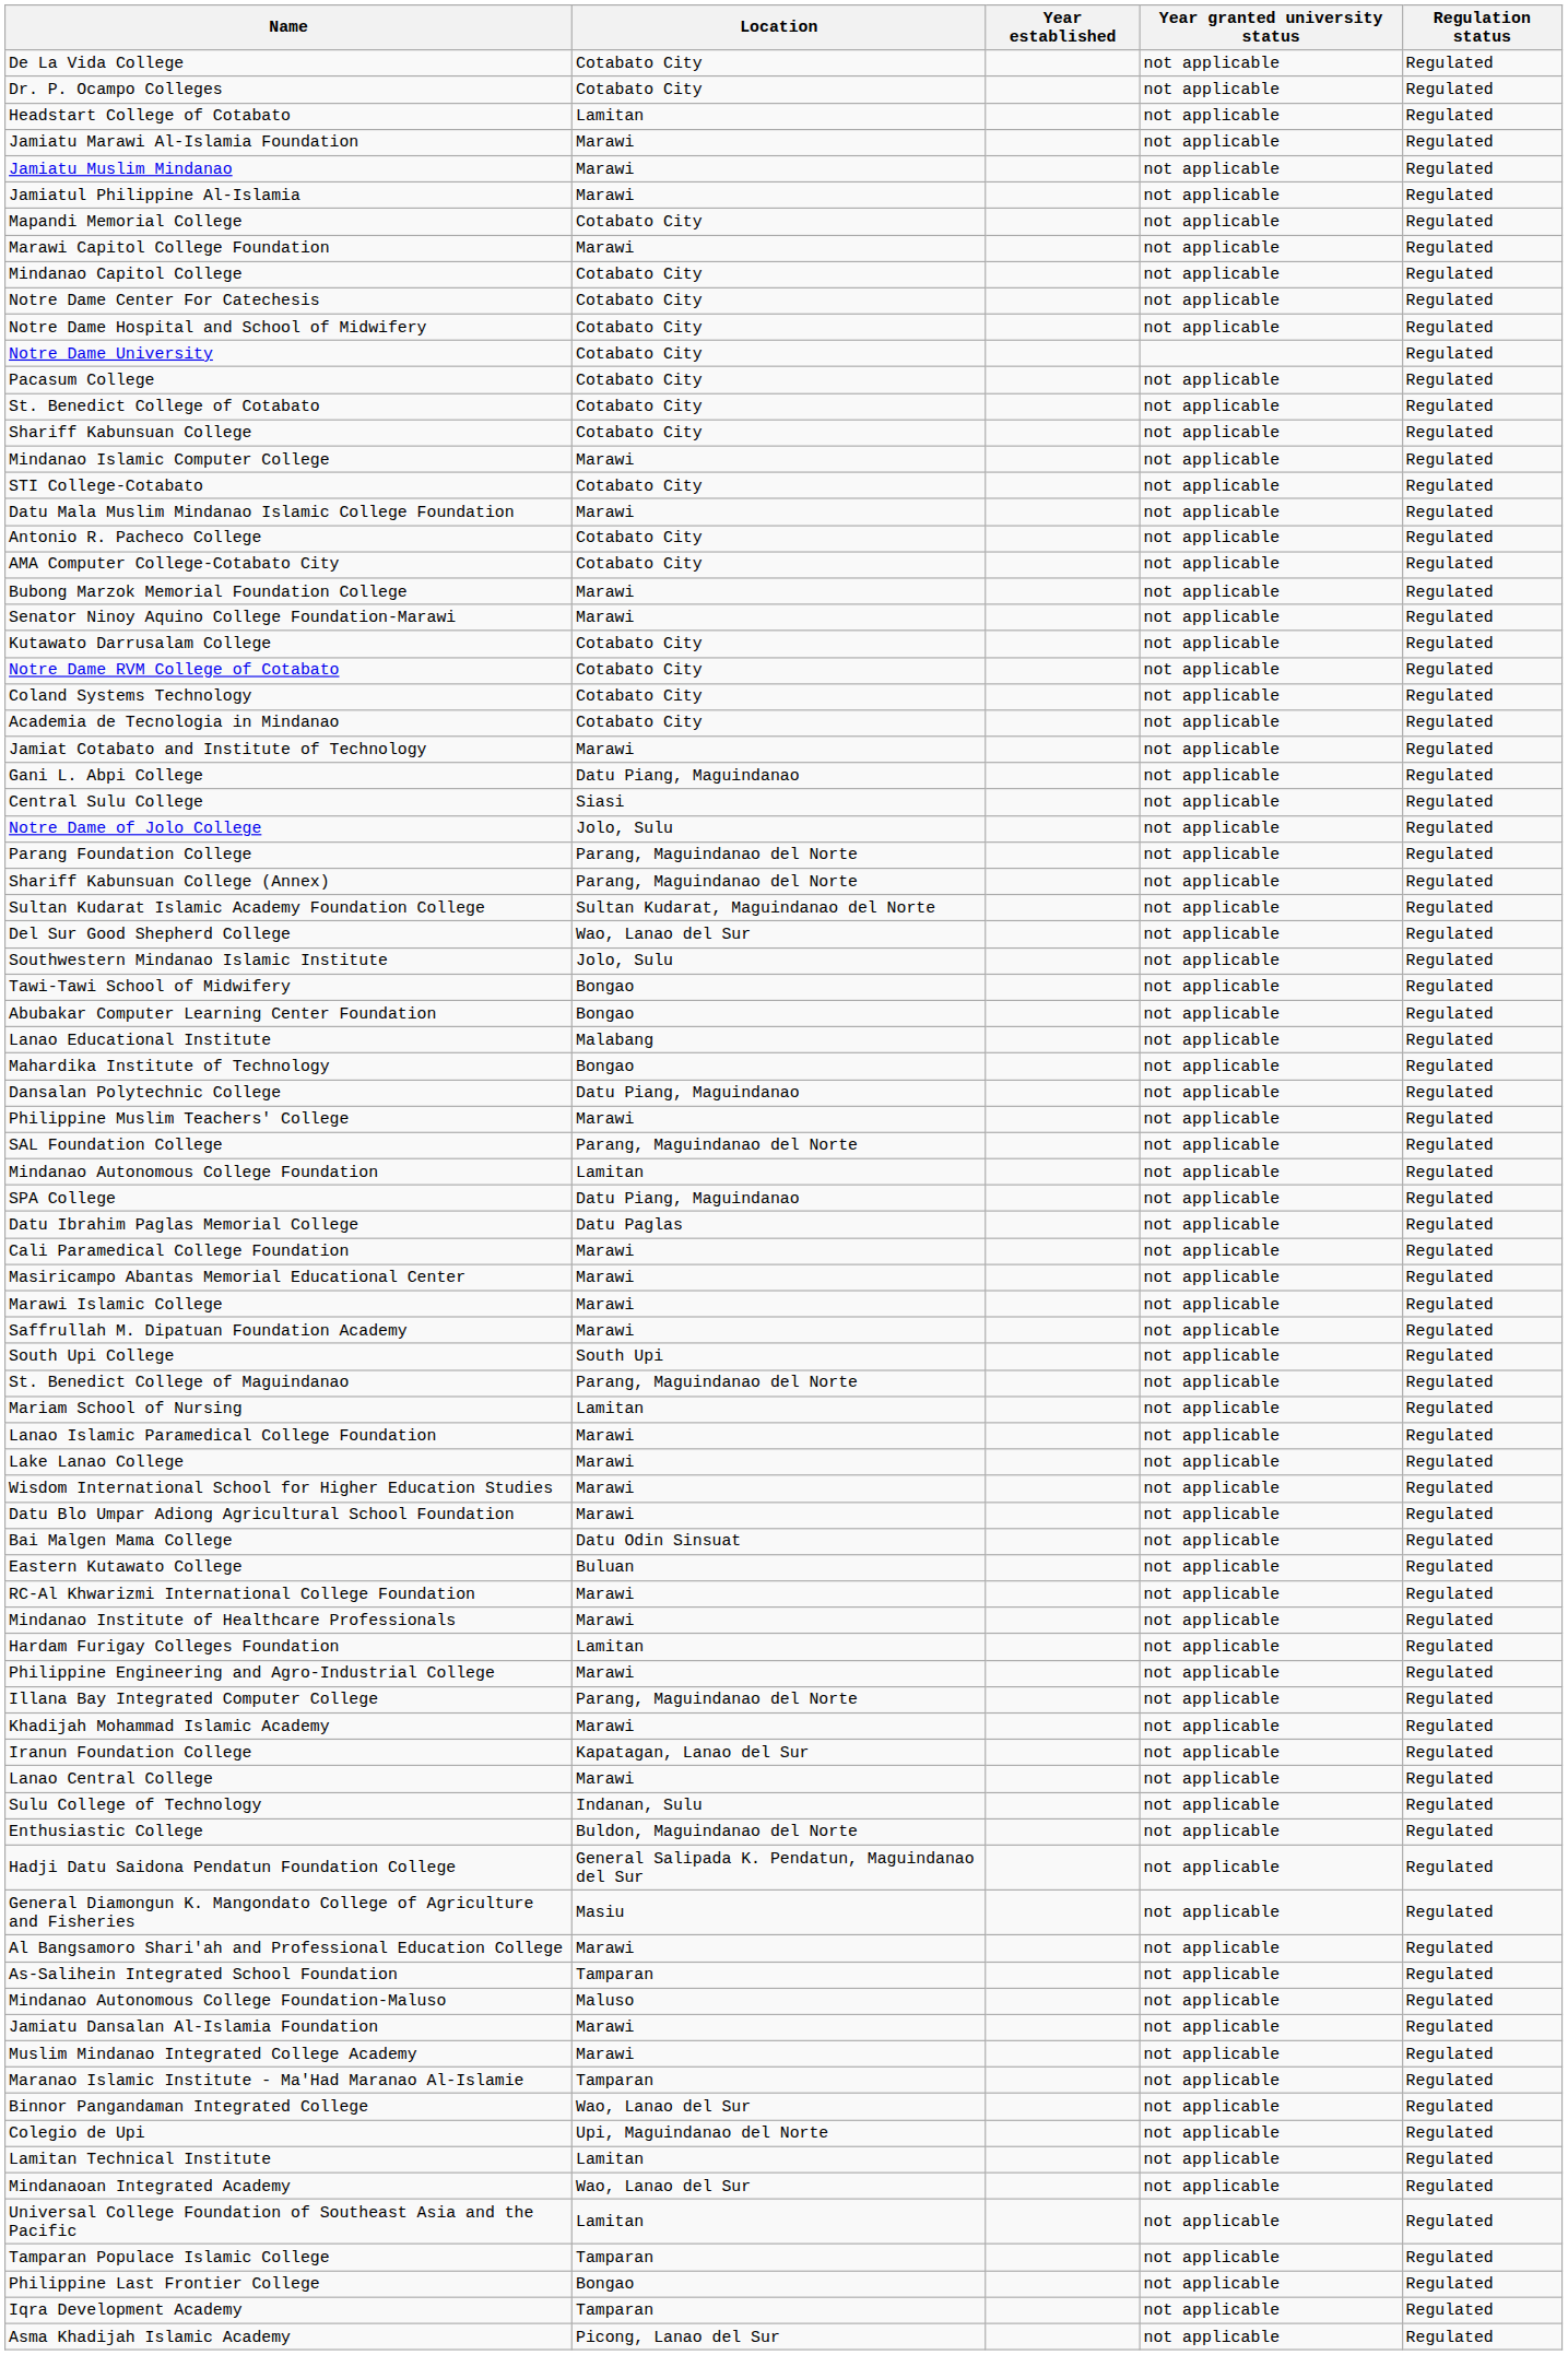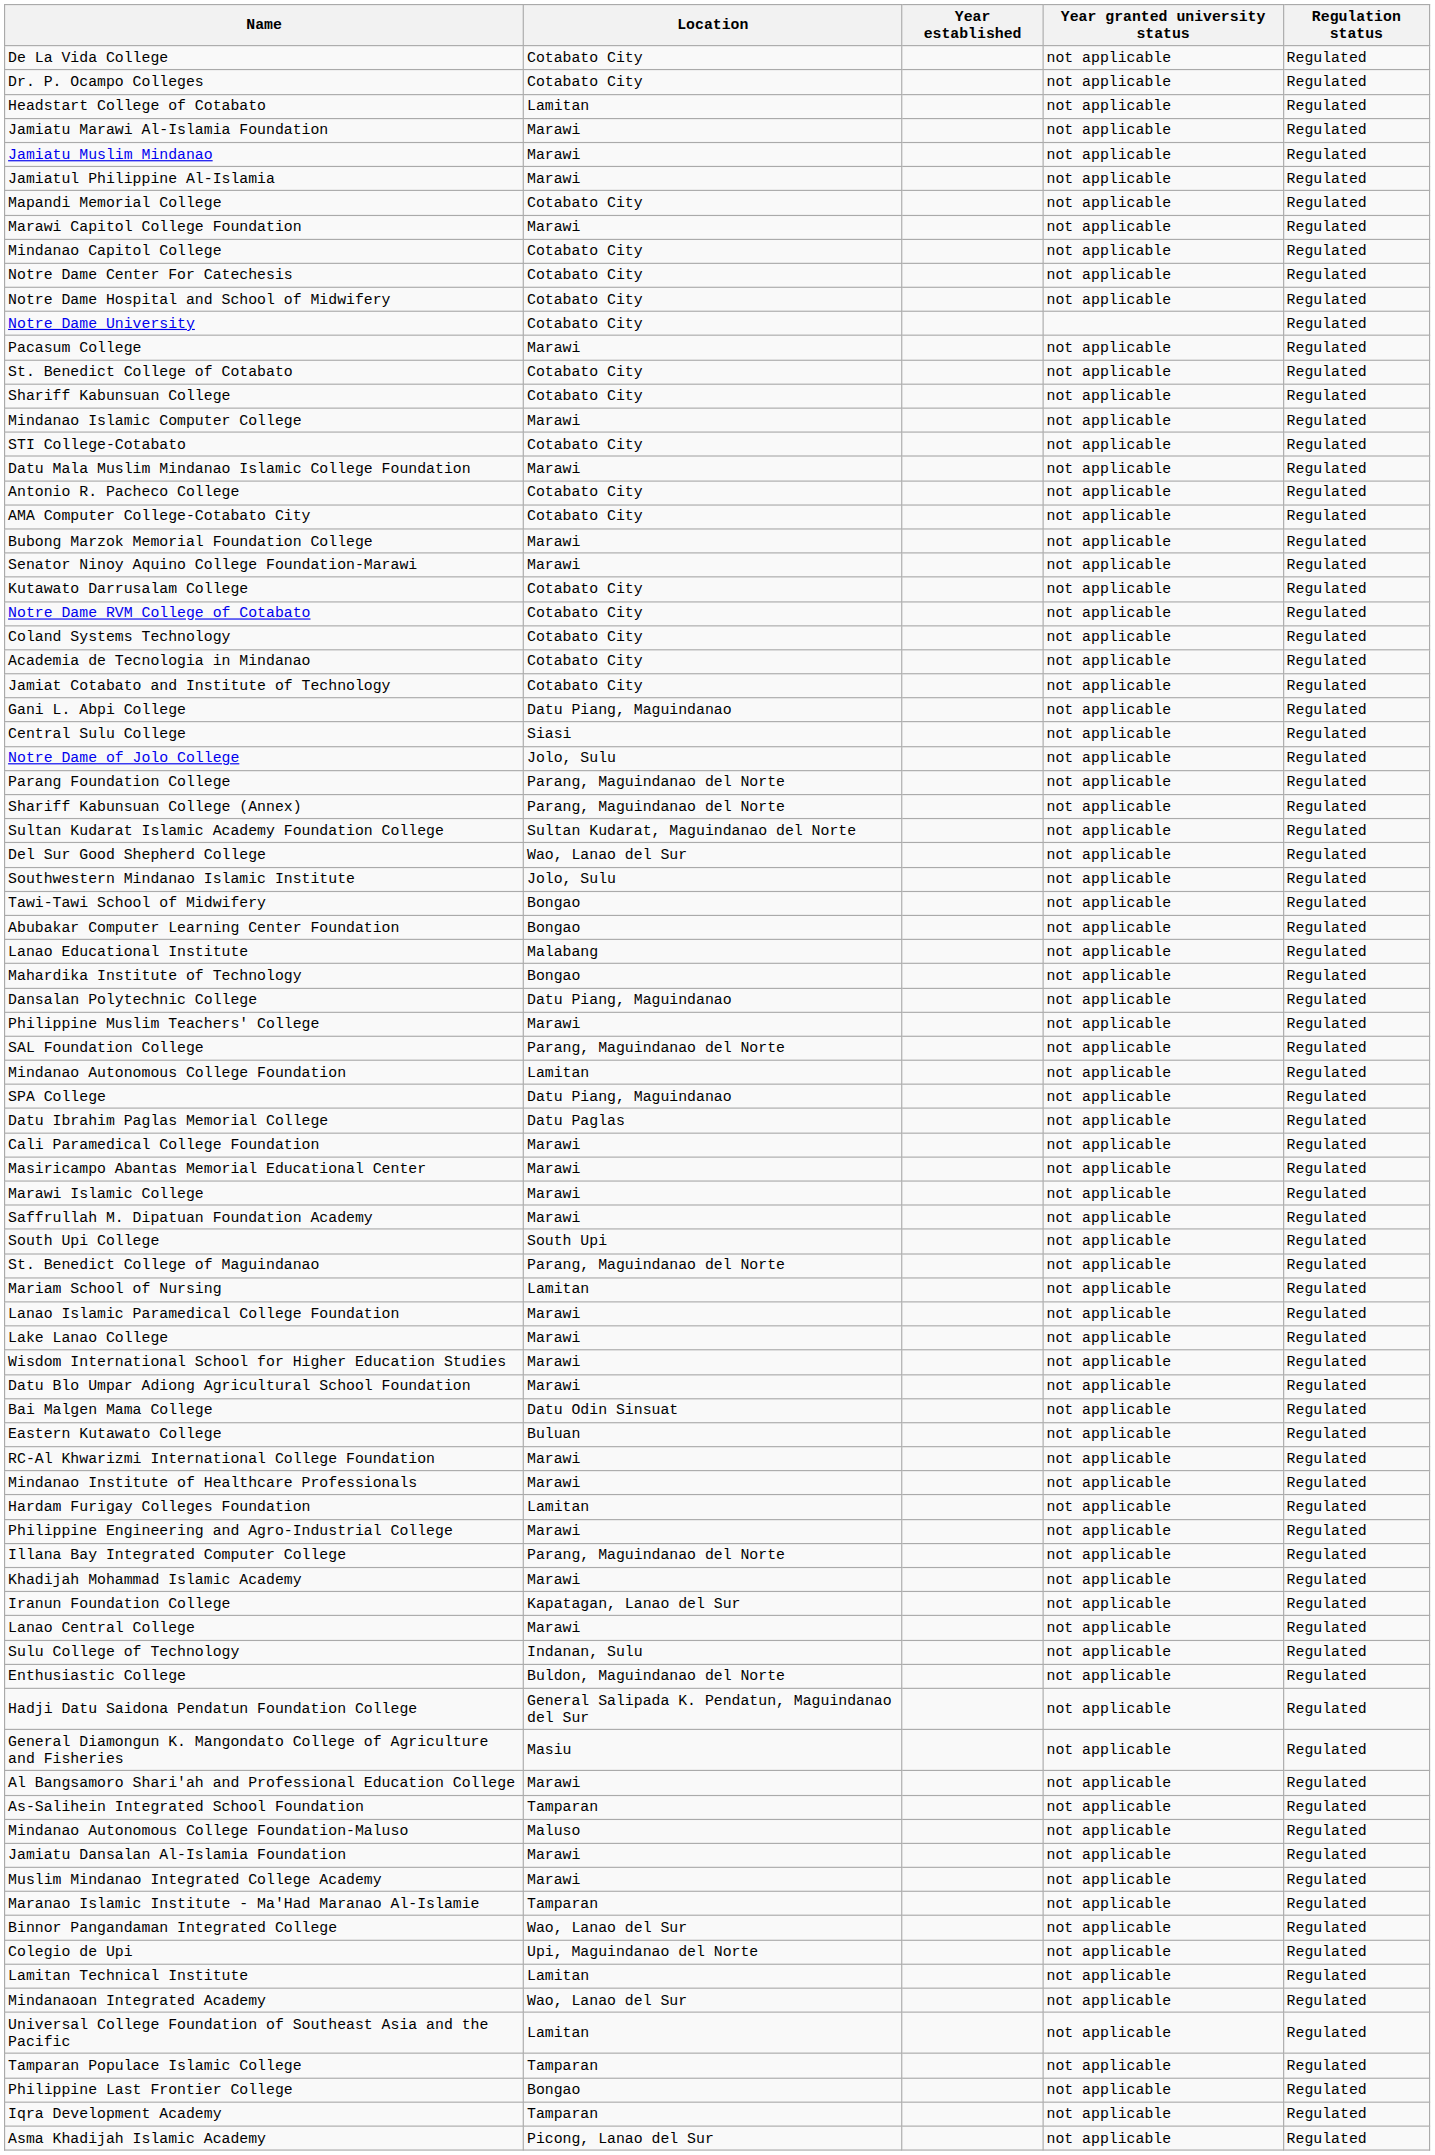Pacasum College | Location: Cotabato City -> Marawi
Jamiat Cotabato and Institute of Technology | Location: Marawi -> Cotabato City
